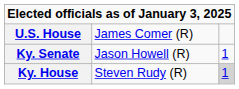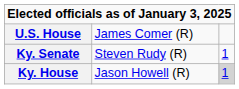Ky. Senate | column 2: Jason Howell (R) -> Steven Rudy (R)
Ky. House | column 2: Steven Rudy (R) -> Jason Howell (R)
